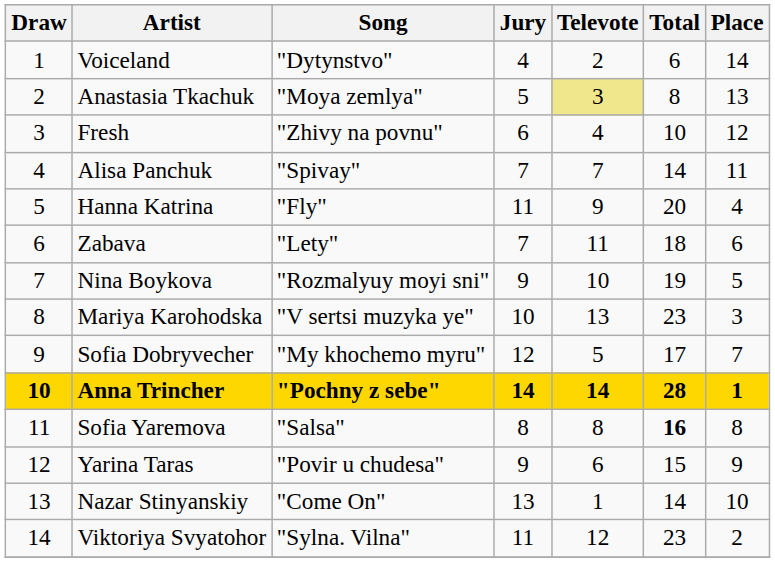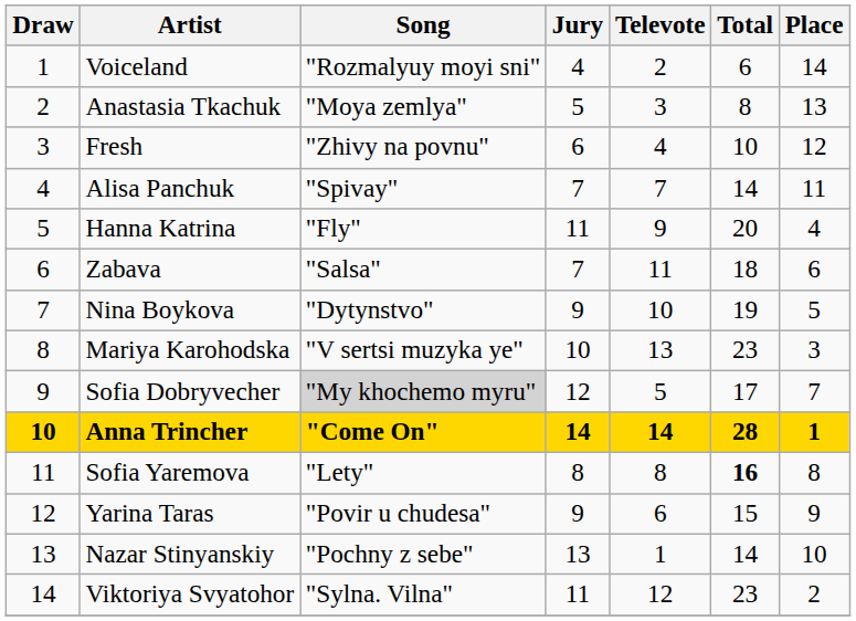Voiceland | Song: "Dytynstvo" -> "Rozmalyuy moyi sni"
Anastasia Tkachuk | Televote: khaki background -> no background
Zabava | Song: "Lety" -> "Salsa"
Nina Boykova | Song: "Rozmalyuy moyi sni" -> "Dytynstvo"
Sofia Dobryvecher | Song: no background -> lightgrey background
Anna Trincher | Song: "Pochny z sebe" -> "Come On"
Sofia Yaremova | Song: "Salsa" -> "Lety"
Nazar Stinyanskiy | Song: "Come On" -> "Pochny z sebe"
